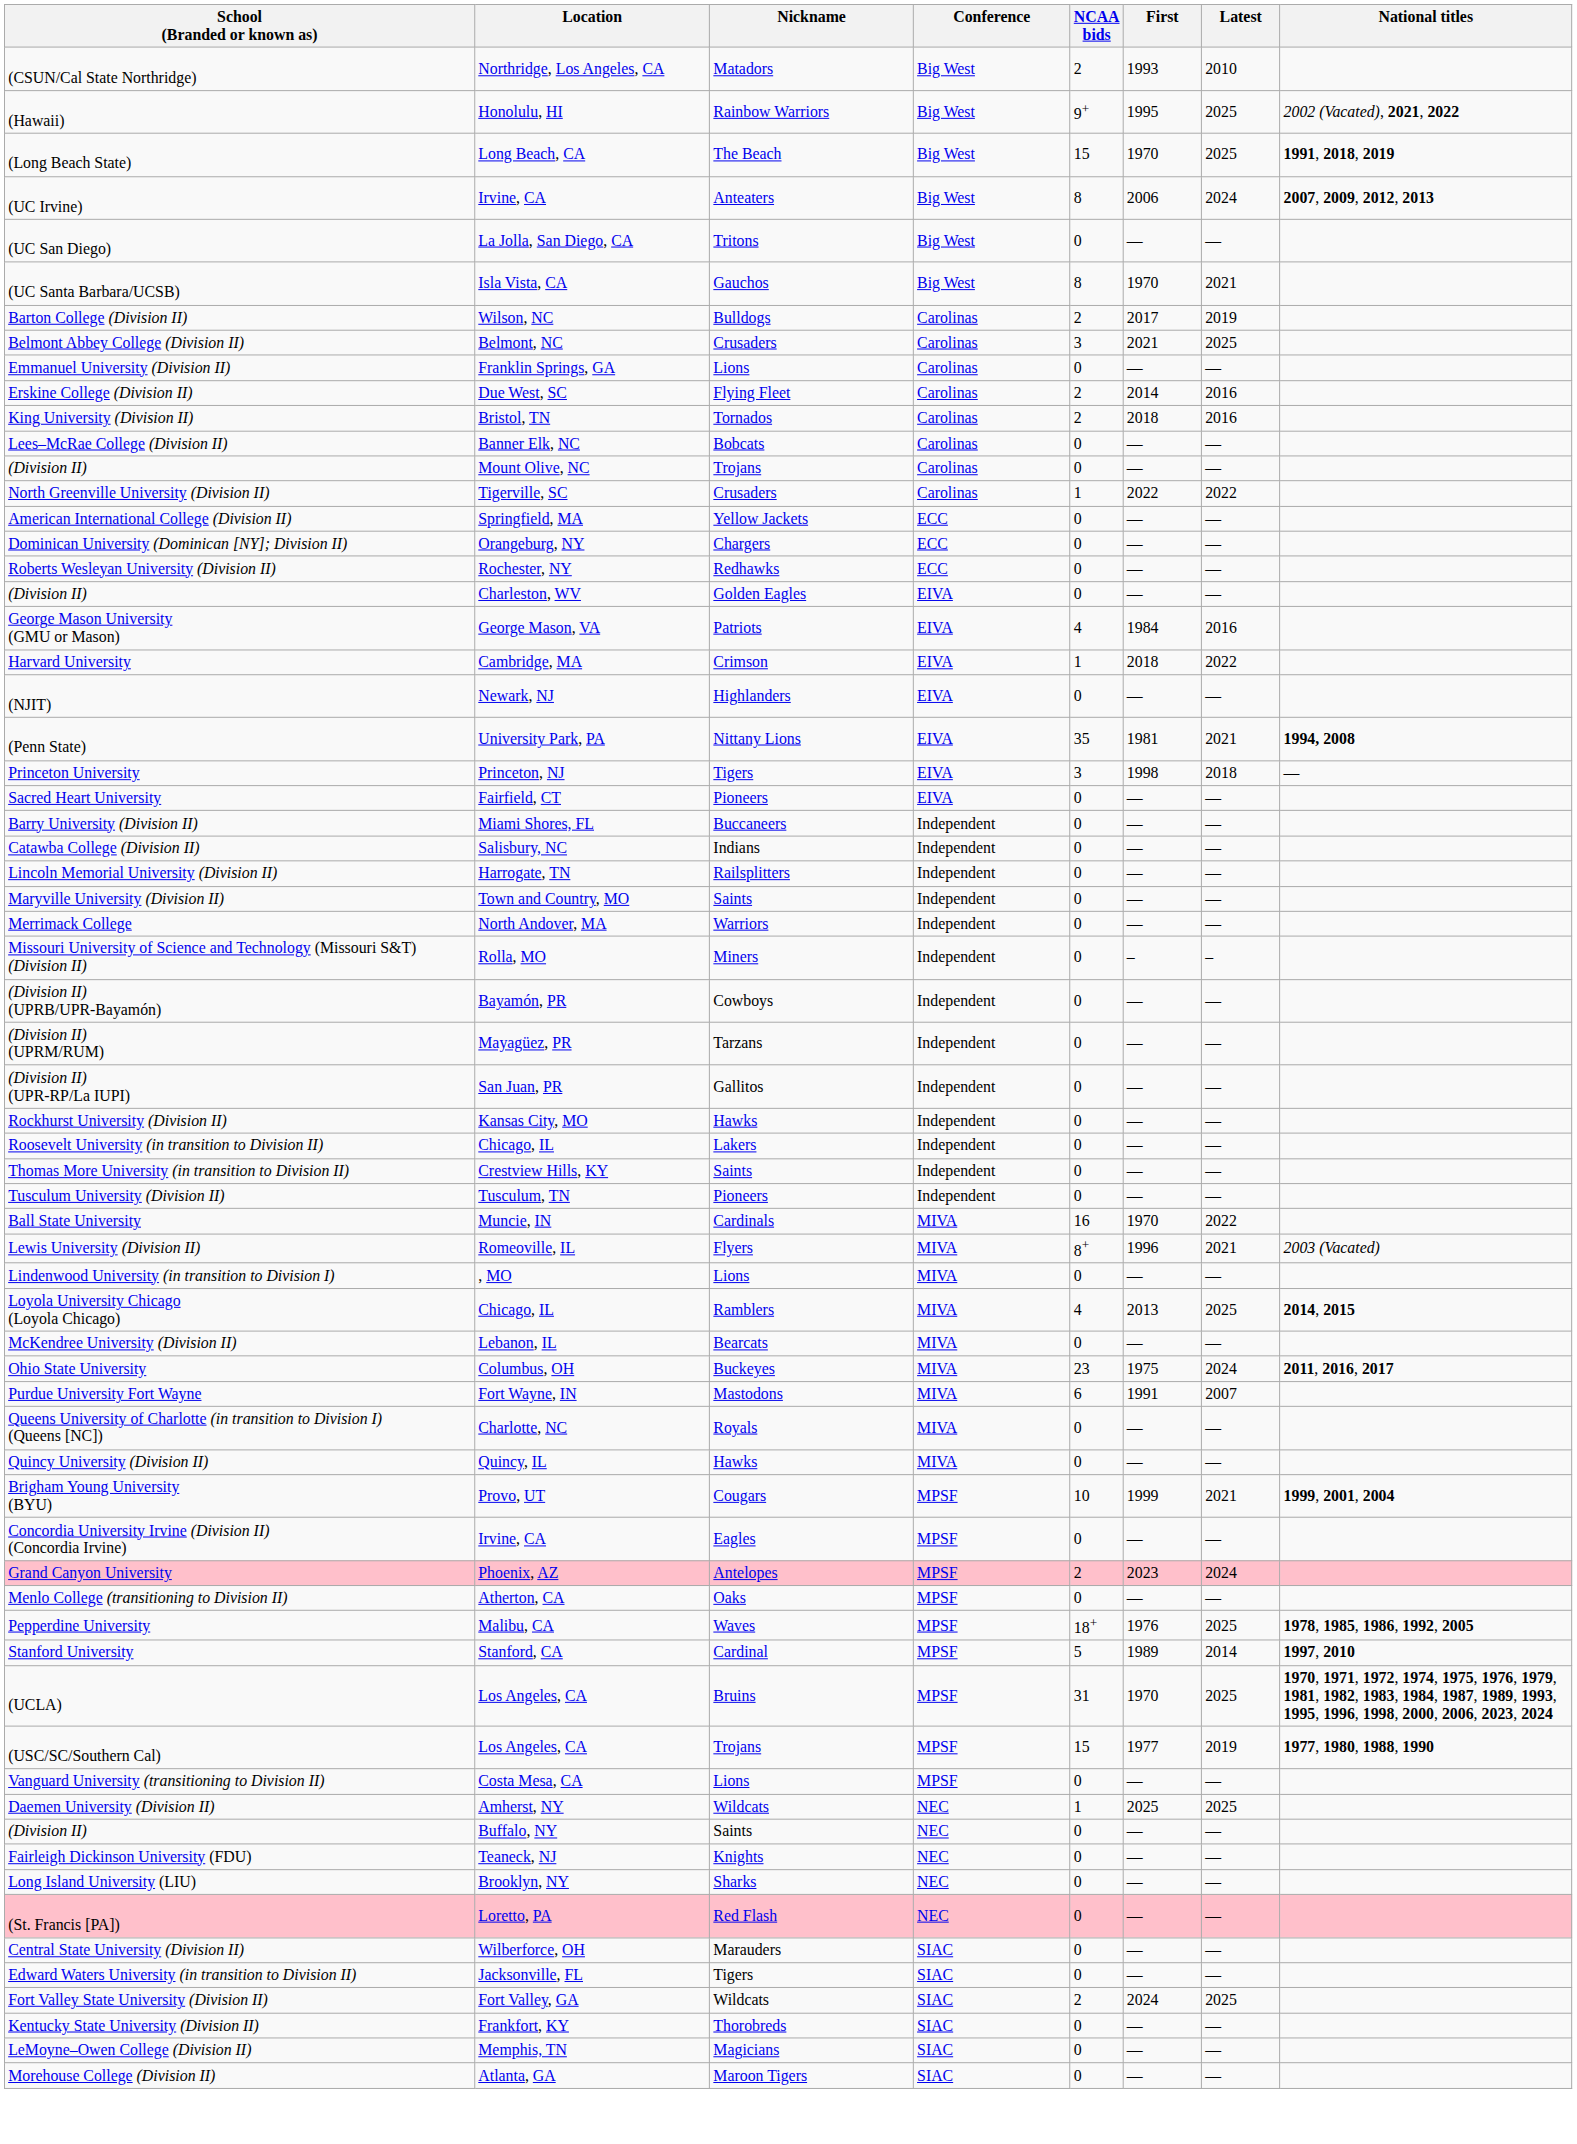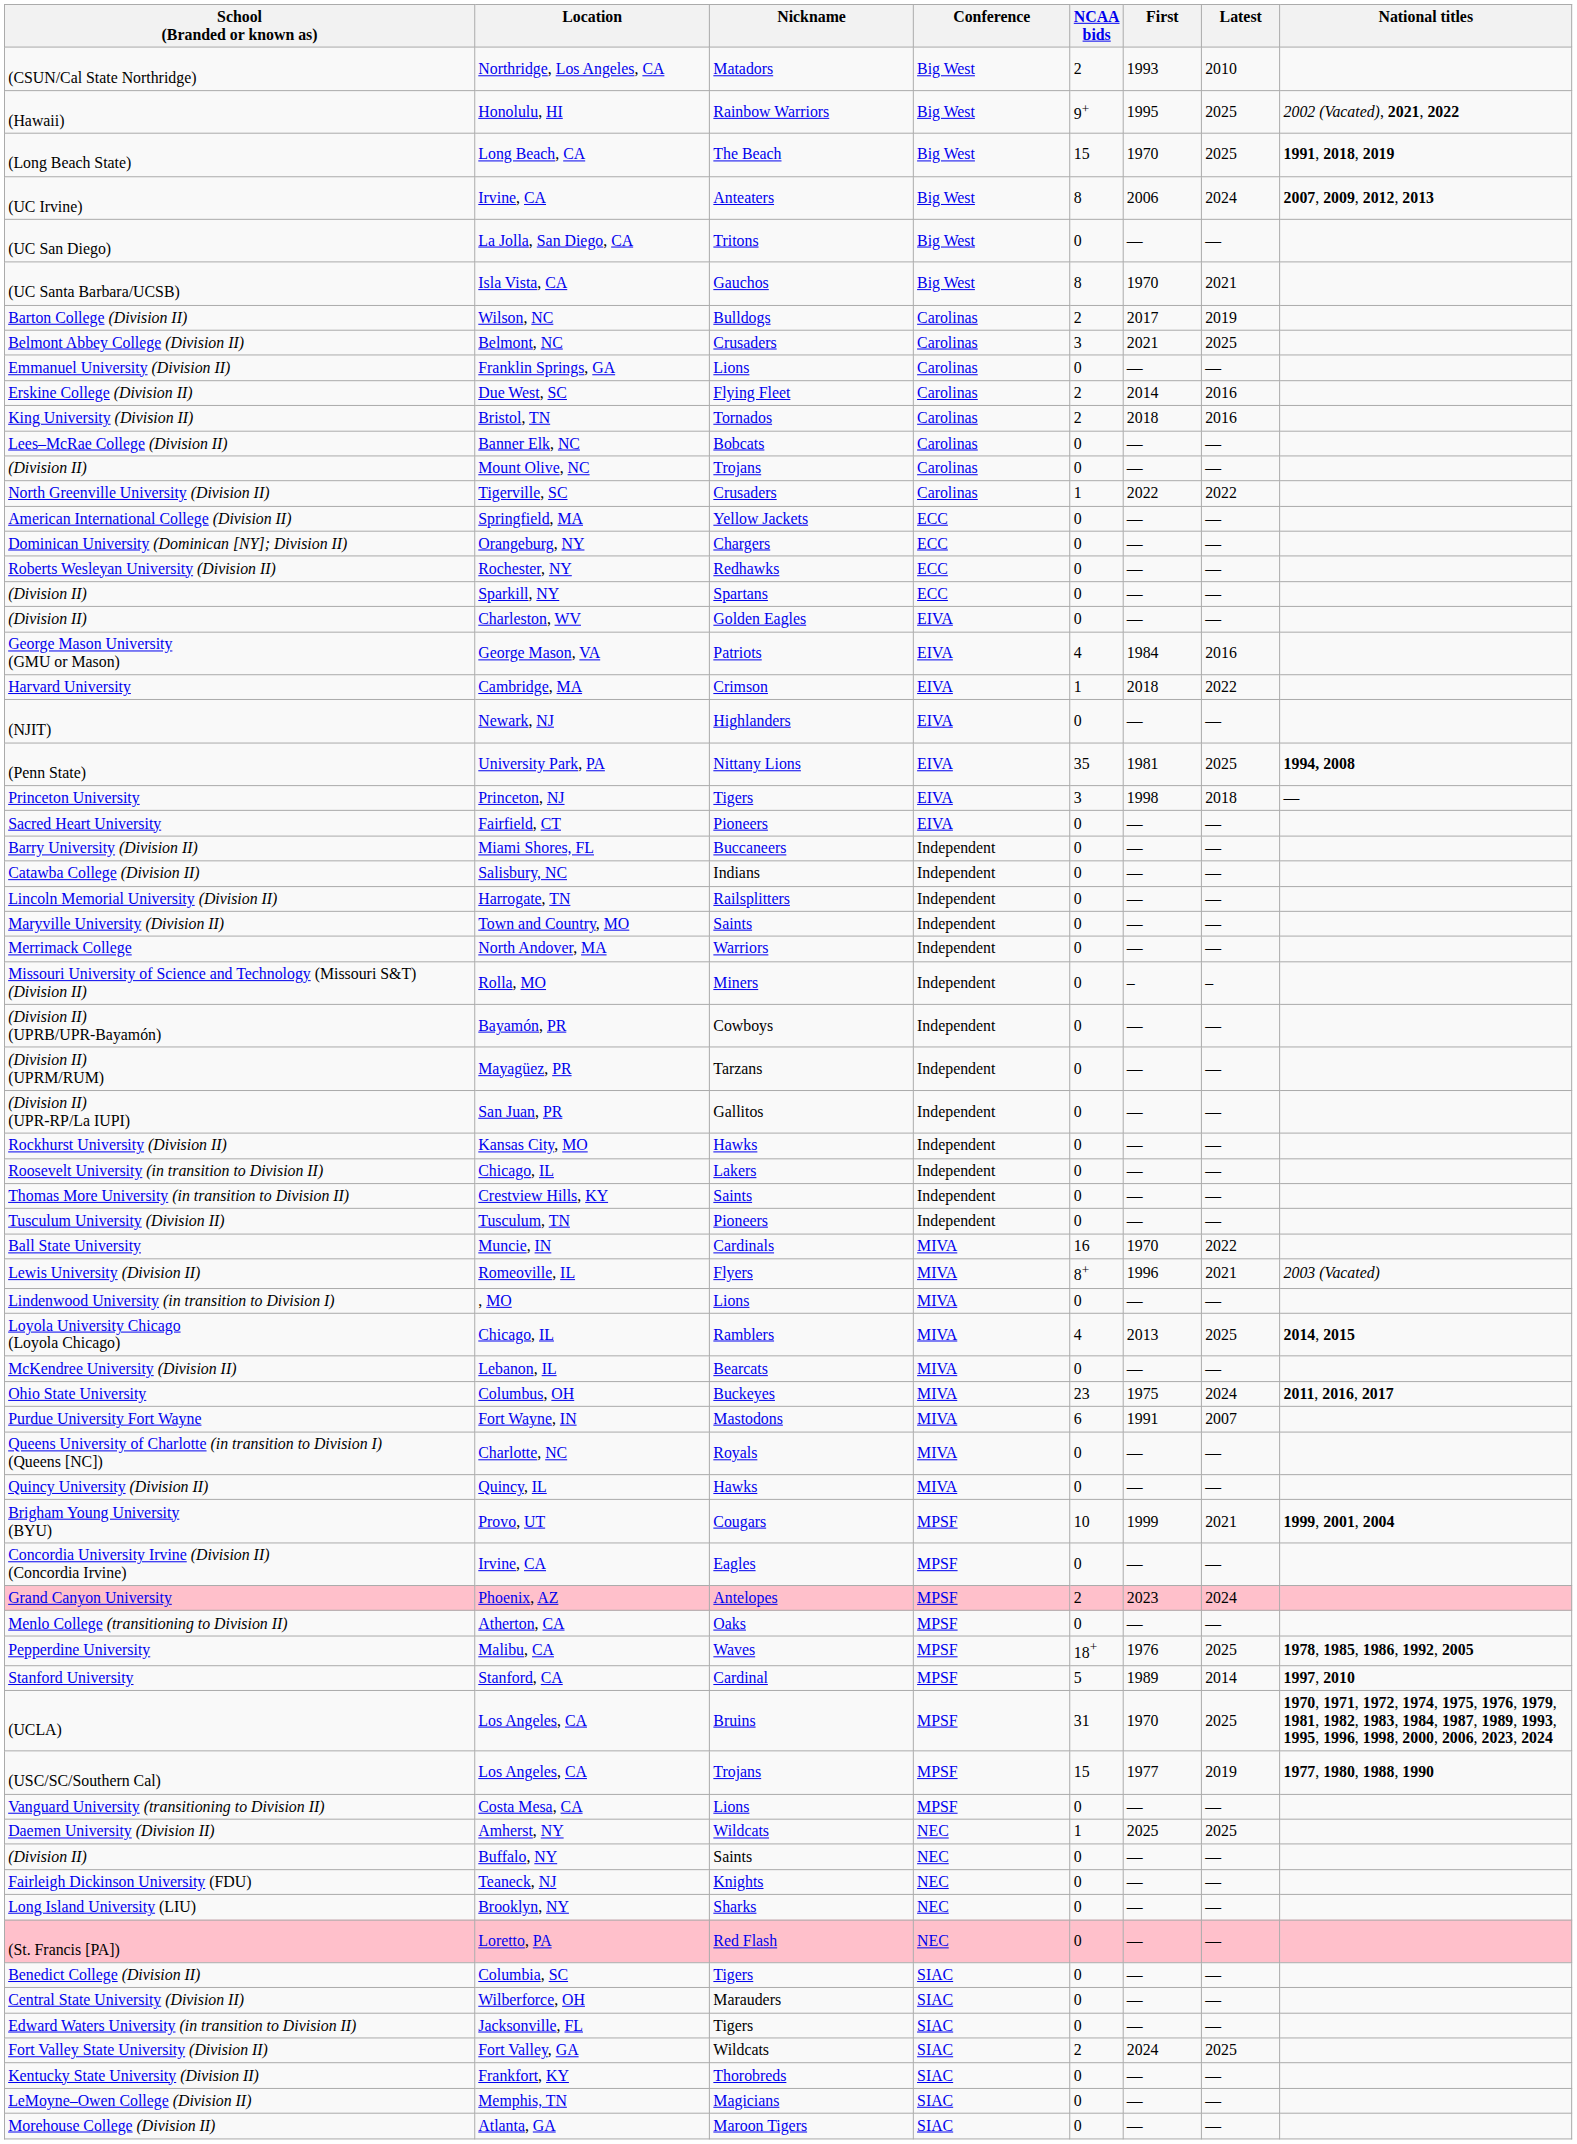+ row: (Division II) | Sparkill, NY | Spartans | ECC | 0 | — | —
(Penn State) | Latest: 2021 -> 2025
+ row: Benedict College (Division II) | Columbia, SC | Tigers | SIAC | 0 | — | —
